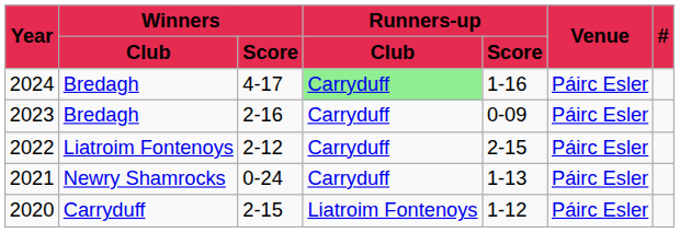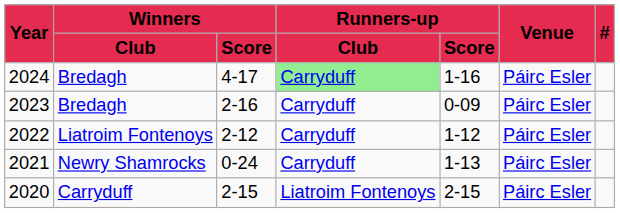2022 | Runners-up / Score: 2-15 -> 1-12
2020 | Runners-up / Score: 1-12 -> 2-15
